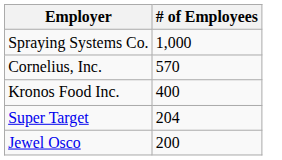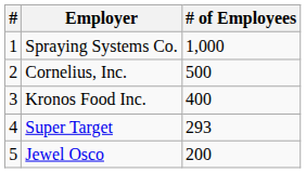+ column: # | 1 | 2 | 3 | 4 | 5
Cornelius, Inc. | # of Employees: 570 -> 500
Super Target | # of Employees: 204 -> 293
